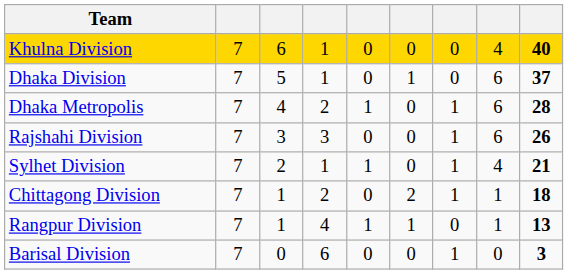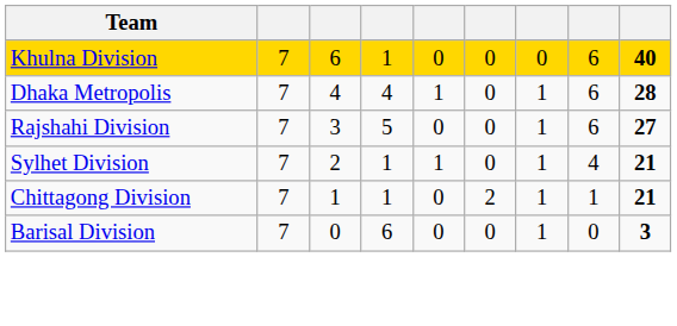Khulna Division | column 8: 4 -> 6
- row: Dhaka Division | 7 | 5 | 1 | 0 | 1 | 0 | 6 | 37
Dhaka Metropolis | column 4: 2 -> 4
Rajshahi Division | column 4: 3 -> 5
Rajshahi Division | column 9: 26 -> 27
Chittagong Division | column 4: 2 -> 1
Chittagong Division | column 9: 18 -> 21
- row: Rangpur Division | 7 | 1 | 4 | 1 | 1 | 0 | 1 | 13
